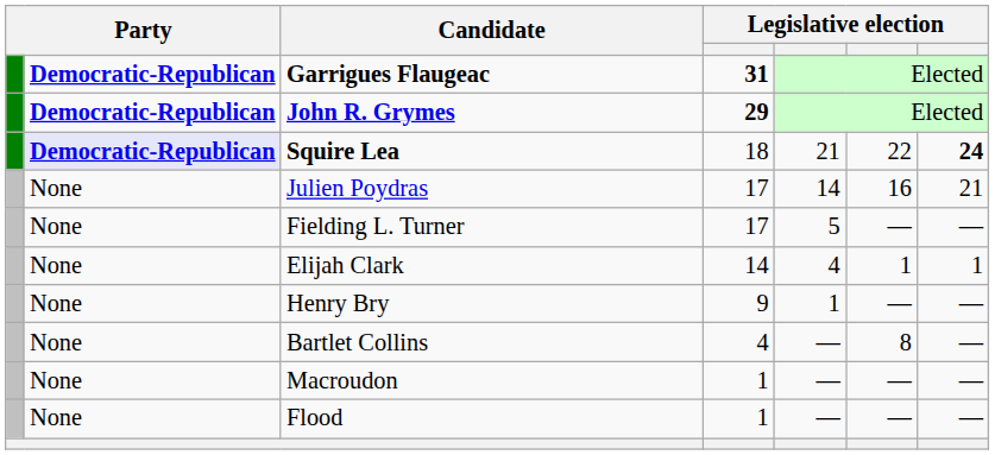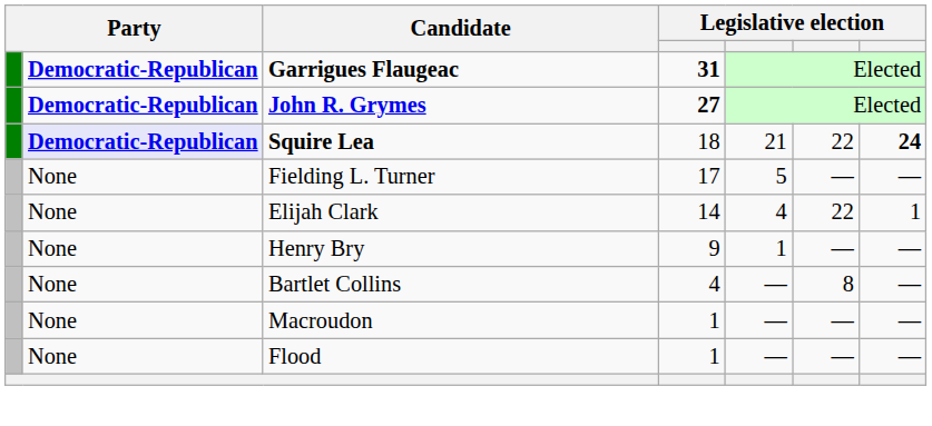John R. Grymes | column 4: 29 -> 27
- row: None | Julien Poydras | 17 | 14 | 16 | 21
Elijah Clark | column 6: 1 -> 22
